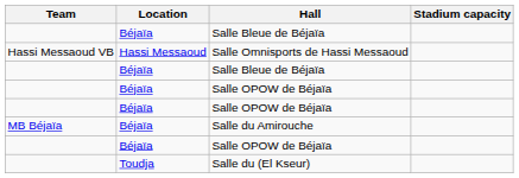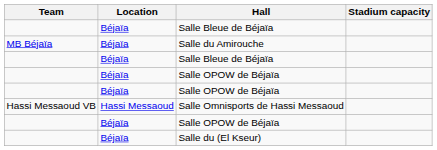rows swapped: Salle du Amirouche <-> Salle Omnisports de Hassi Messaoud
Salle du (El Kseur) | Location: Toudja -> Béjaïa
